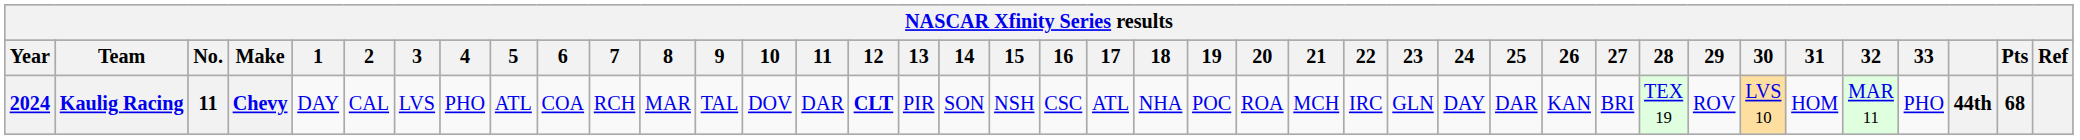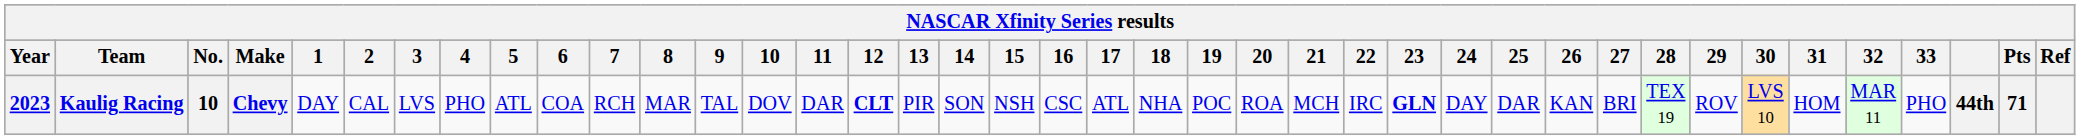Kaulig Racing | Year: 2024 -> 2023
Kaulig Racing | No.: 11 -> 10
Kaulig Racing | 23: normal -> bold
Kaulig Racing | Pts: 68 -> 71
